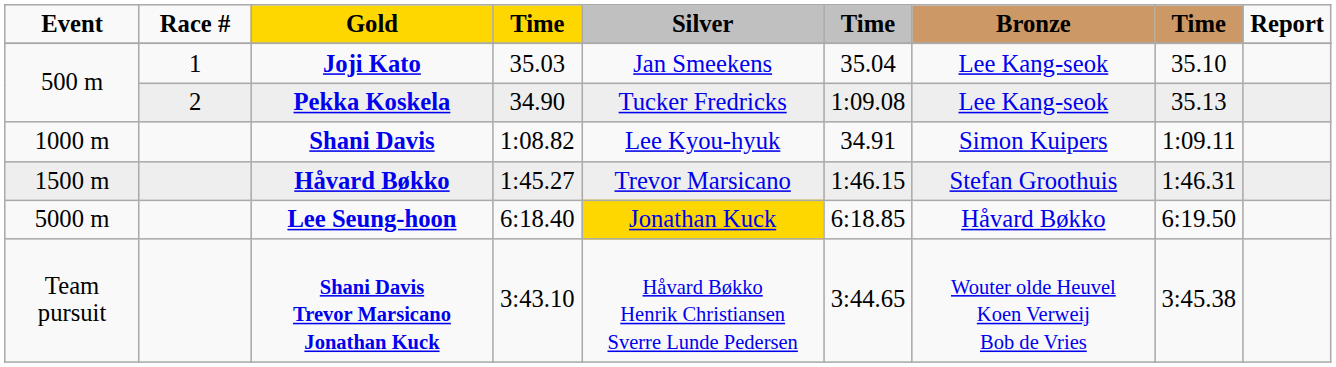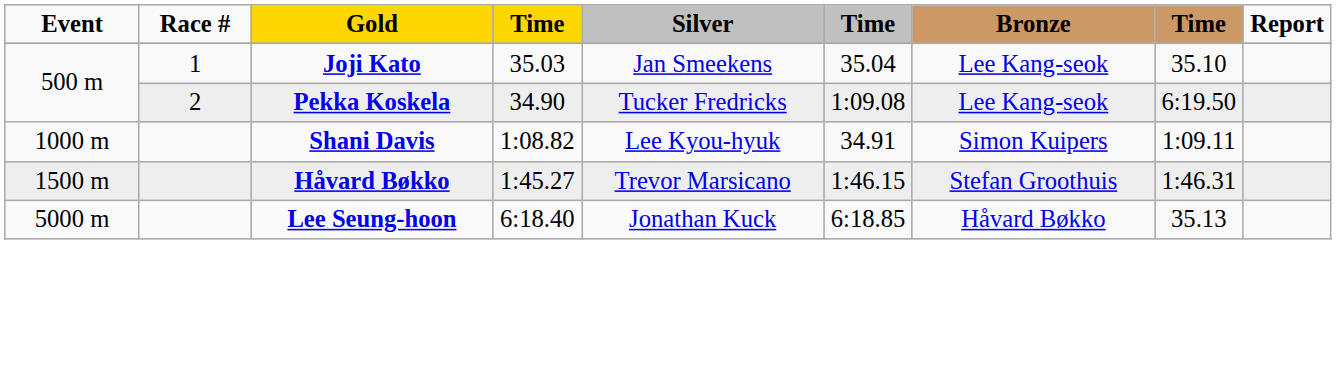Pekka Koskela | column 8: 35.13 -> 6:19.50
Lee Seung-hoon | Silver: gold background -> no background
Lee Seung-hoon | column 8: 6:19.50 -> 35.13
- row: Team pursuit | Shani Davis Trevor Marsicano Jonathan Kuck | 3:43.10 | Håvard Bøkko Henrik Christiansen Sverre Lunde Pedersen | 3:44.65 | Wouter olde Heuvel Koen Verweij Bob de Vries | 3:45.38
